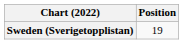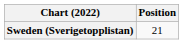Sweden (Sverigetopplistan) | Position: 19 -> 21
